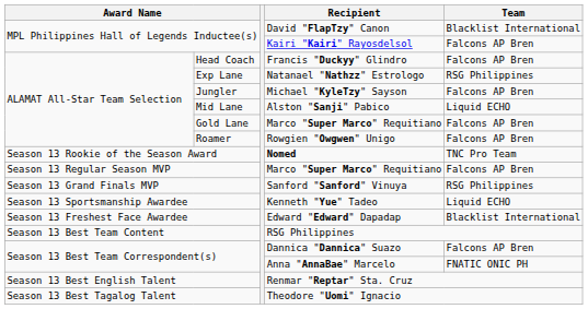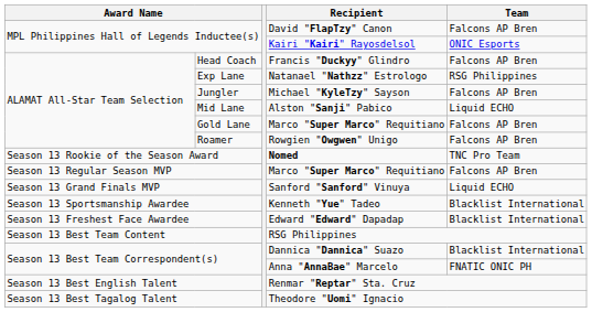David "FlapTzy" Canon | Team: Blacklist International -> Falcons AP Bren
Kairi "Kairi" Rayosdelsol | Team: Falcons AP Bren -> ONIC Esports
Sanford "Sanford" Vinuya | Team: RSG Philippines -> Liquid ECHO
Kenneth "Yue" Tadeo | Team: Liquid ECHO -> Blacklist International
Dannica "Dannica" Suazo | Team: Falcons AP Bren -> Blacklist International
